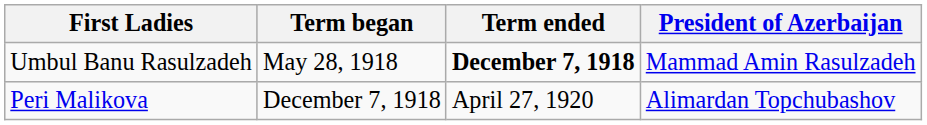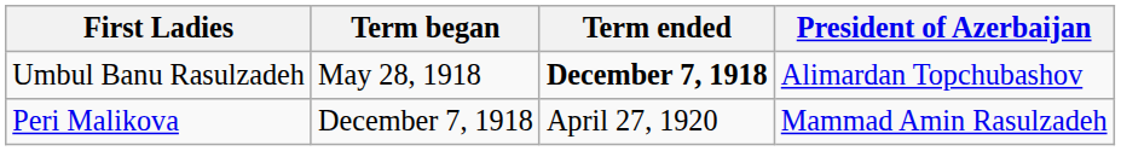Umbul Banu Rasulzadeh | President of Azerbaijan: Mammad Amin Rasulzadeh -> Alimardan Topchubashov
Peri Malikova | President of Azerbaijan: Alimardan Topchubashov -> Mammad Amin Rasulzadeh
